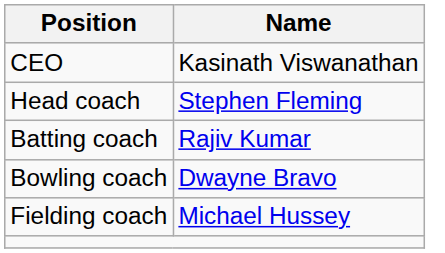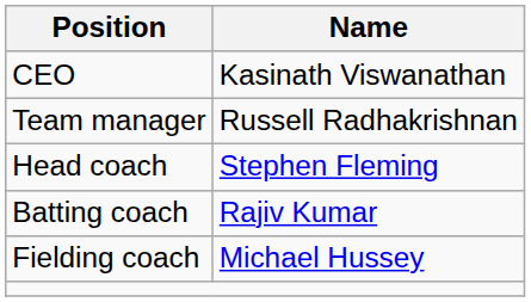+ row: Team manager | Russell Radhakrishnan
- row: Bowling coach | Dwayne Bravo
